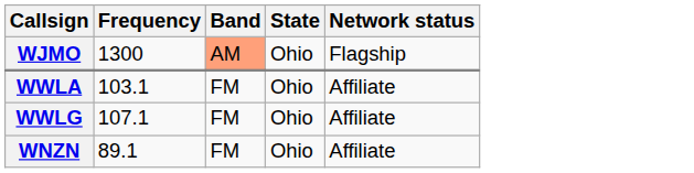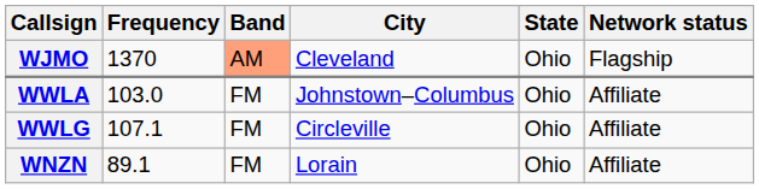+ column: City | Cleveland | Johnstown–Columbus | Circleville | Lorain
WJMO | Frequency: 1300 -> 1370
WWLA | Frequency: 103.1 -> 103.0
